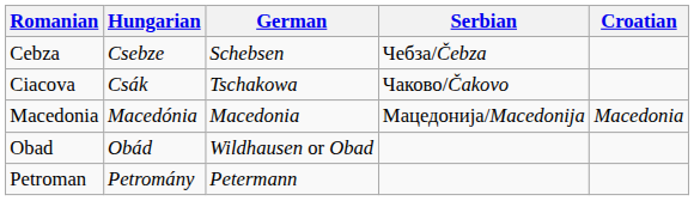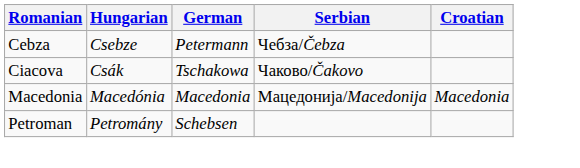Cebza | German: Schebsen -> Petermann
- row: Obad | Obád | Wildhausen or Obad
Petroman | German: Petermann -> Schebsen
